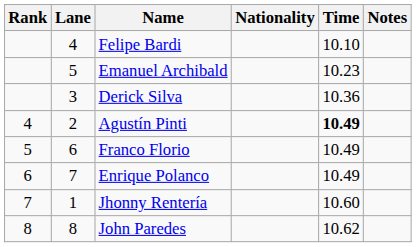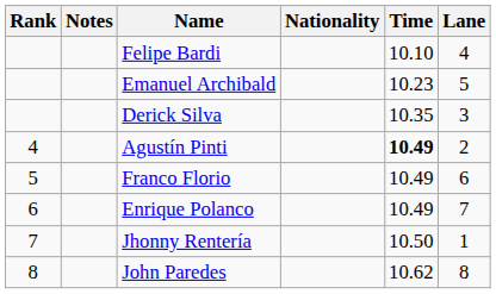columns swapped: Lane <-> Notes
Derick Silva | Time: 10.36 -> 10.35
Jhonny Rentería | Time: 10.60 -> 10.50
